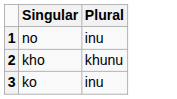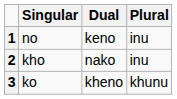+ column: Dual | keno | nako | kheno
2 | Plural: khunu -> inu
3 | Plural: inu -> khunu
